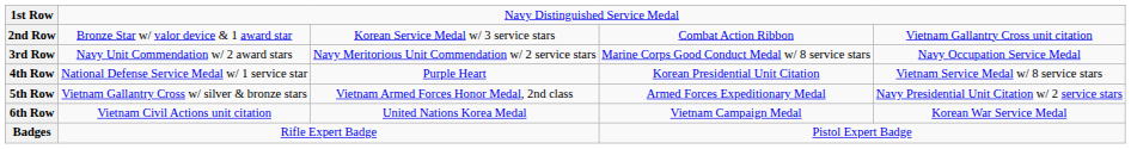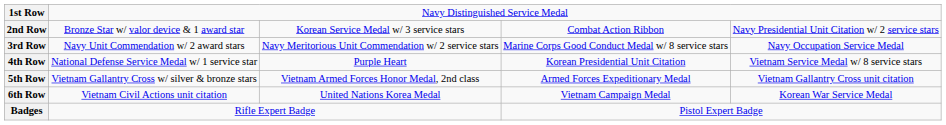2nd Row | column 5: Vietnam Gallantry Cross unit citation -> Navy Presidential Unit Citation w/ 2 service stars
5th Row | column 5: Navy Presidential Unit Citation w/ 2 service stars -> Vietnam Gallantry Cross unit citation
